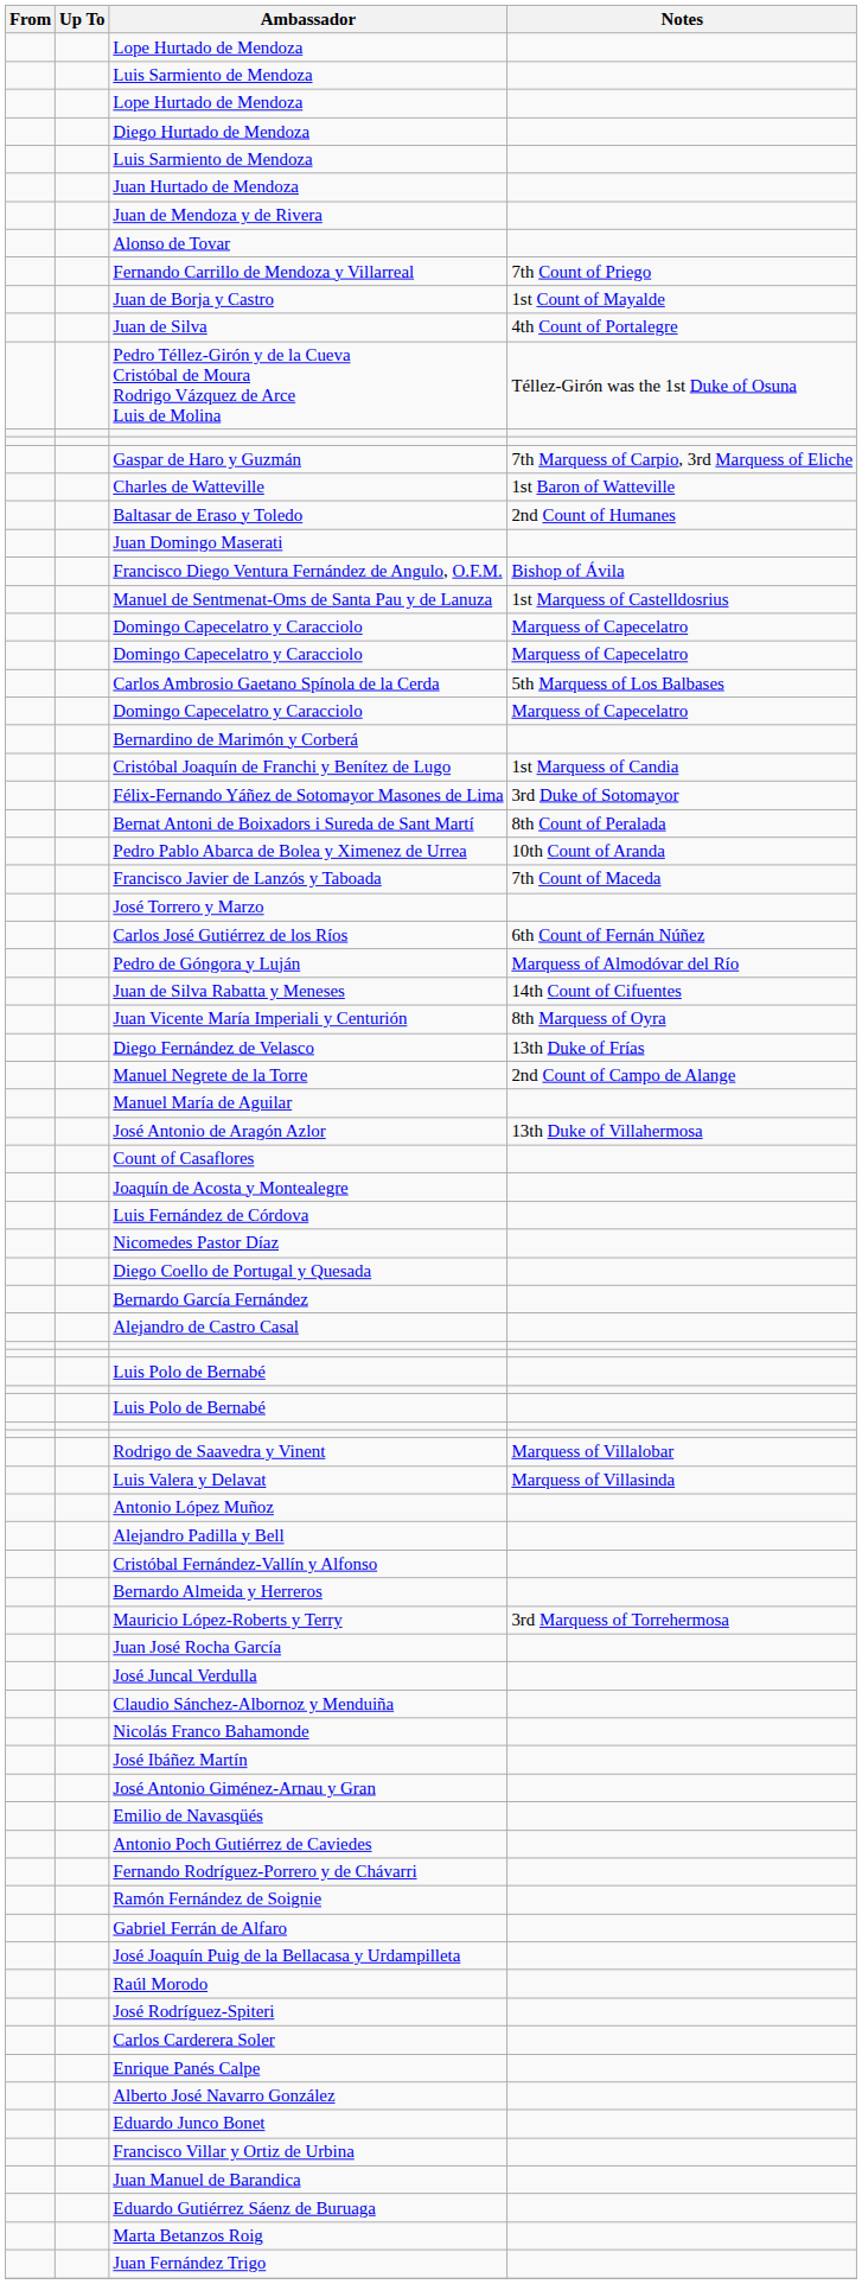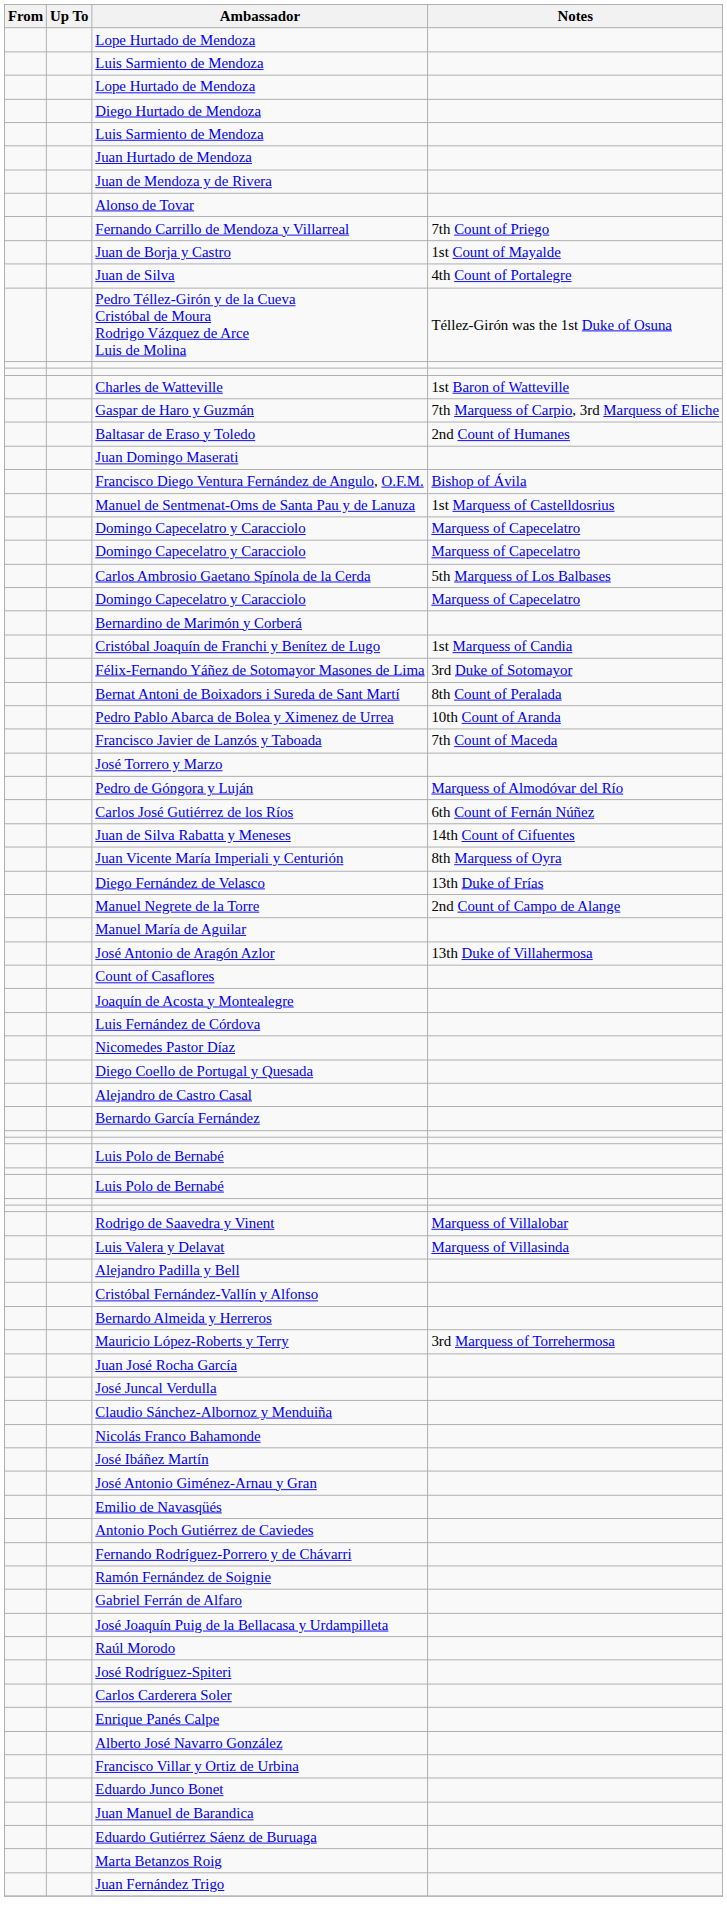rows swapped: Gaspar de Haro y Guzmán <-> Charles de Watteville
rows swapped: Pedro de Góngora y Luján <-> Carlos José Gutiérrez de los Ríos
rows swapped: Alejandro de Castro Casal <-> Bernardo García Fernández
- row: Antonio López Muñoz
rows swapped: Francisco Villar y Ortiz de Urbina <-> Eduardo Junco Bonet
